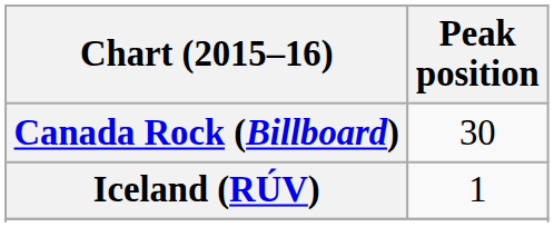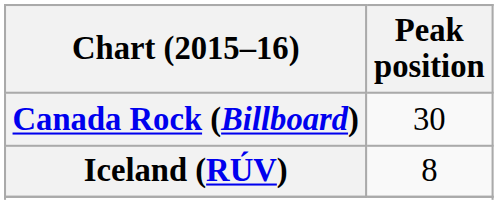Iceland (RÚV) | Peak position: 1 -> 8
